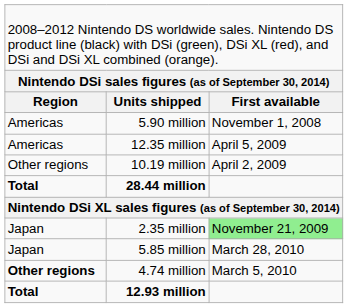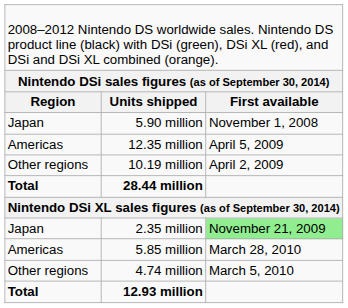5.90 million | column 1: Americas -> Japan
5.85 million | column 1: Japan -> Americas
4.74 million | column 1: bold -> normal
